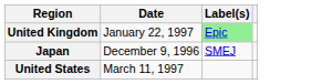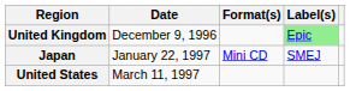+ column: Format(s) | Mini CD
United Kingdom | Date: January 22, 1997 -> December 9, 1996
Japan | Date: December 9, 1996 -> January 22, 1997
